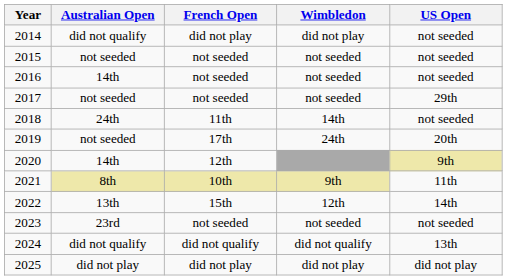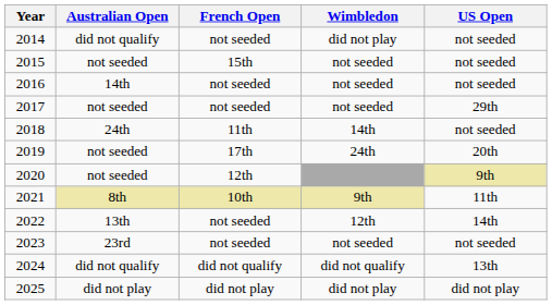2014 | French Open: did not play -> not seeded
2015 | French Open: not seeded -> 15th
2020 | Australian Open: 14th -> not seeded
2022 | French Open: 15th -> not seeded
